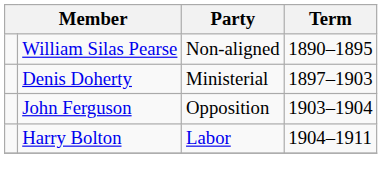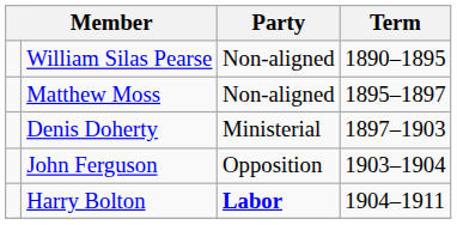+ row: Matthew Moss | Non-aligned | 1895–1897
Harry Bolton | Party: normal -> bold
